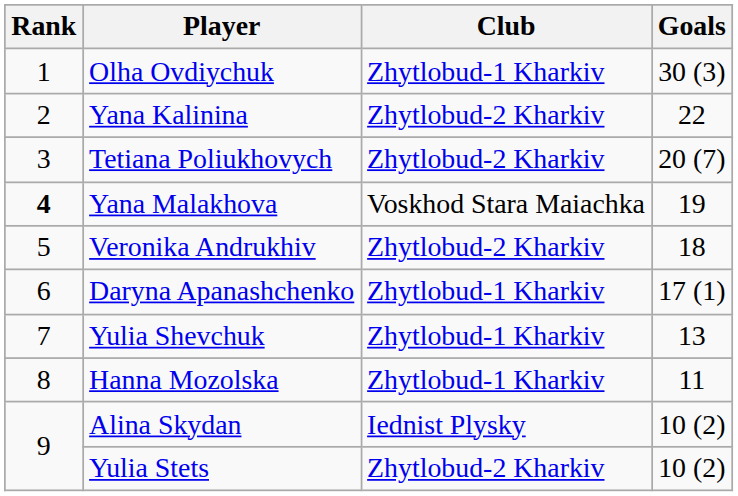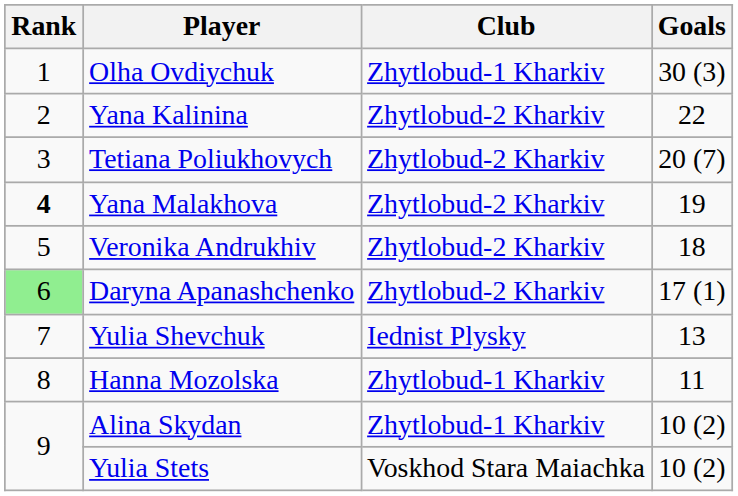Yana Malakhova | Club: Voskhod Stara Maiachka -> Zhytlobud-2 Kharkiv
Daryna Apanashchenko | Rank: no background -> lightgreen background
Daryna Apanashchenko | Club: Zhytlobud-1 Kharkiv -> Zhytlobud-2 Kharkiv
Yulia Shevchuk | Club: Zhytlobud-1 Kharkiv -> Iednist Plysky
Alina Skydan | Club: Iednist Plysky -> Zhytlobud-1 Kharkiv
Yulia Stets | Club: Zhytlobud-2 Kharkiv -> Voskhod Stara Maiachka
